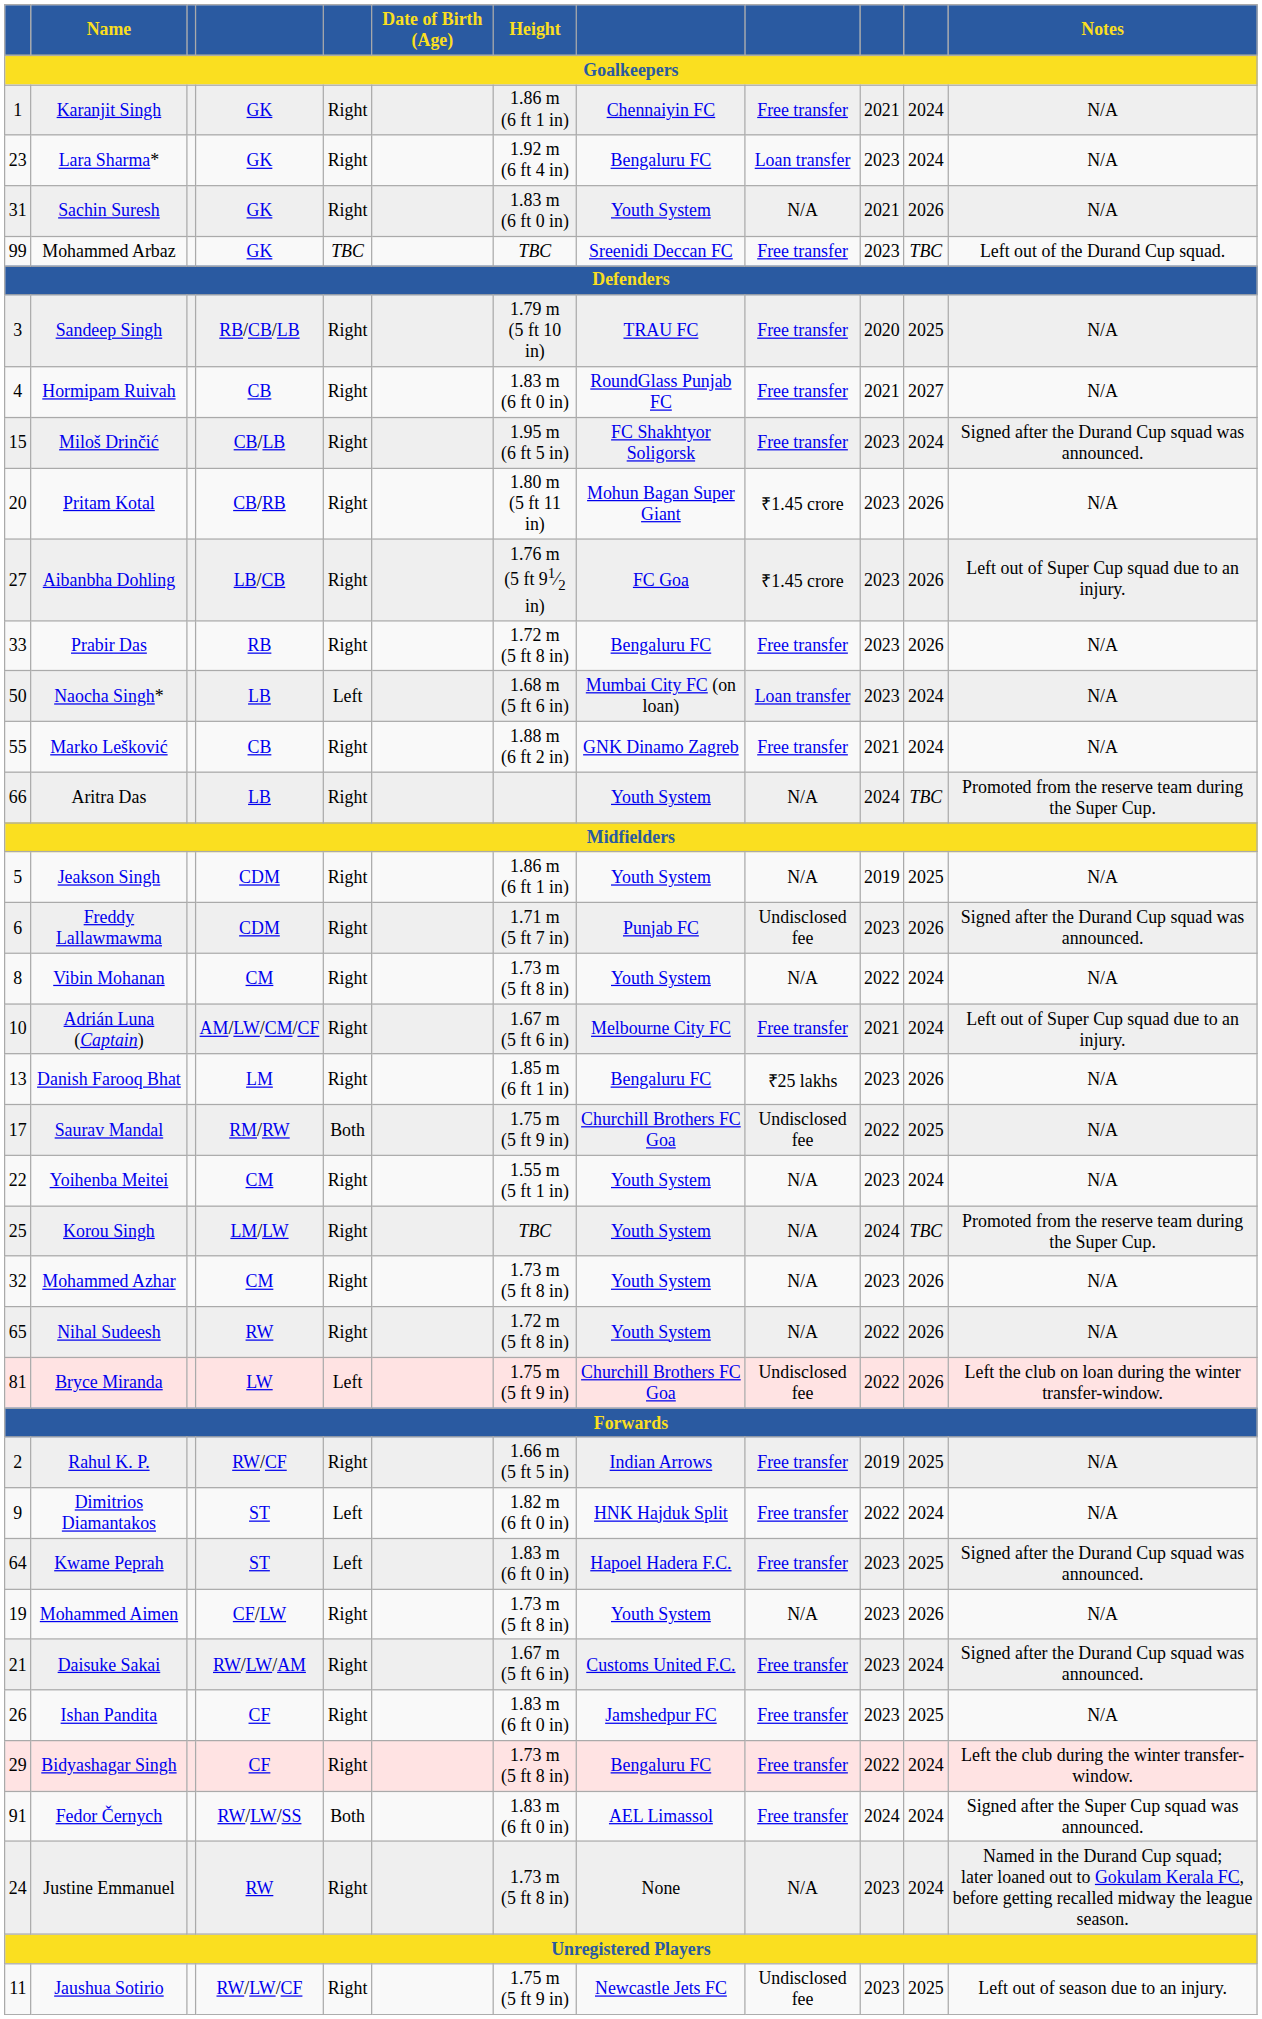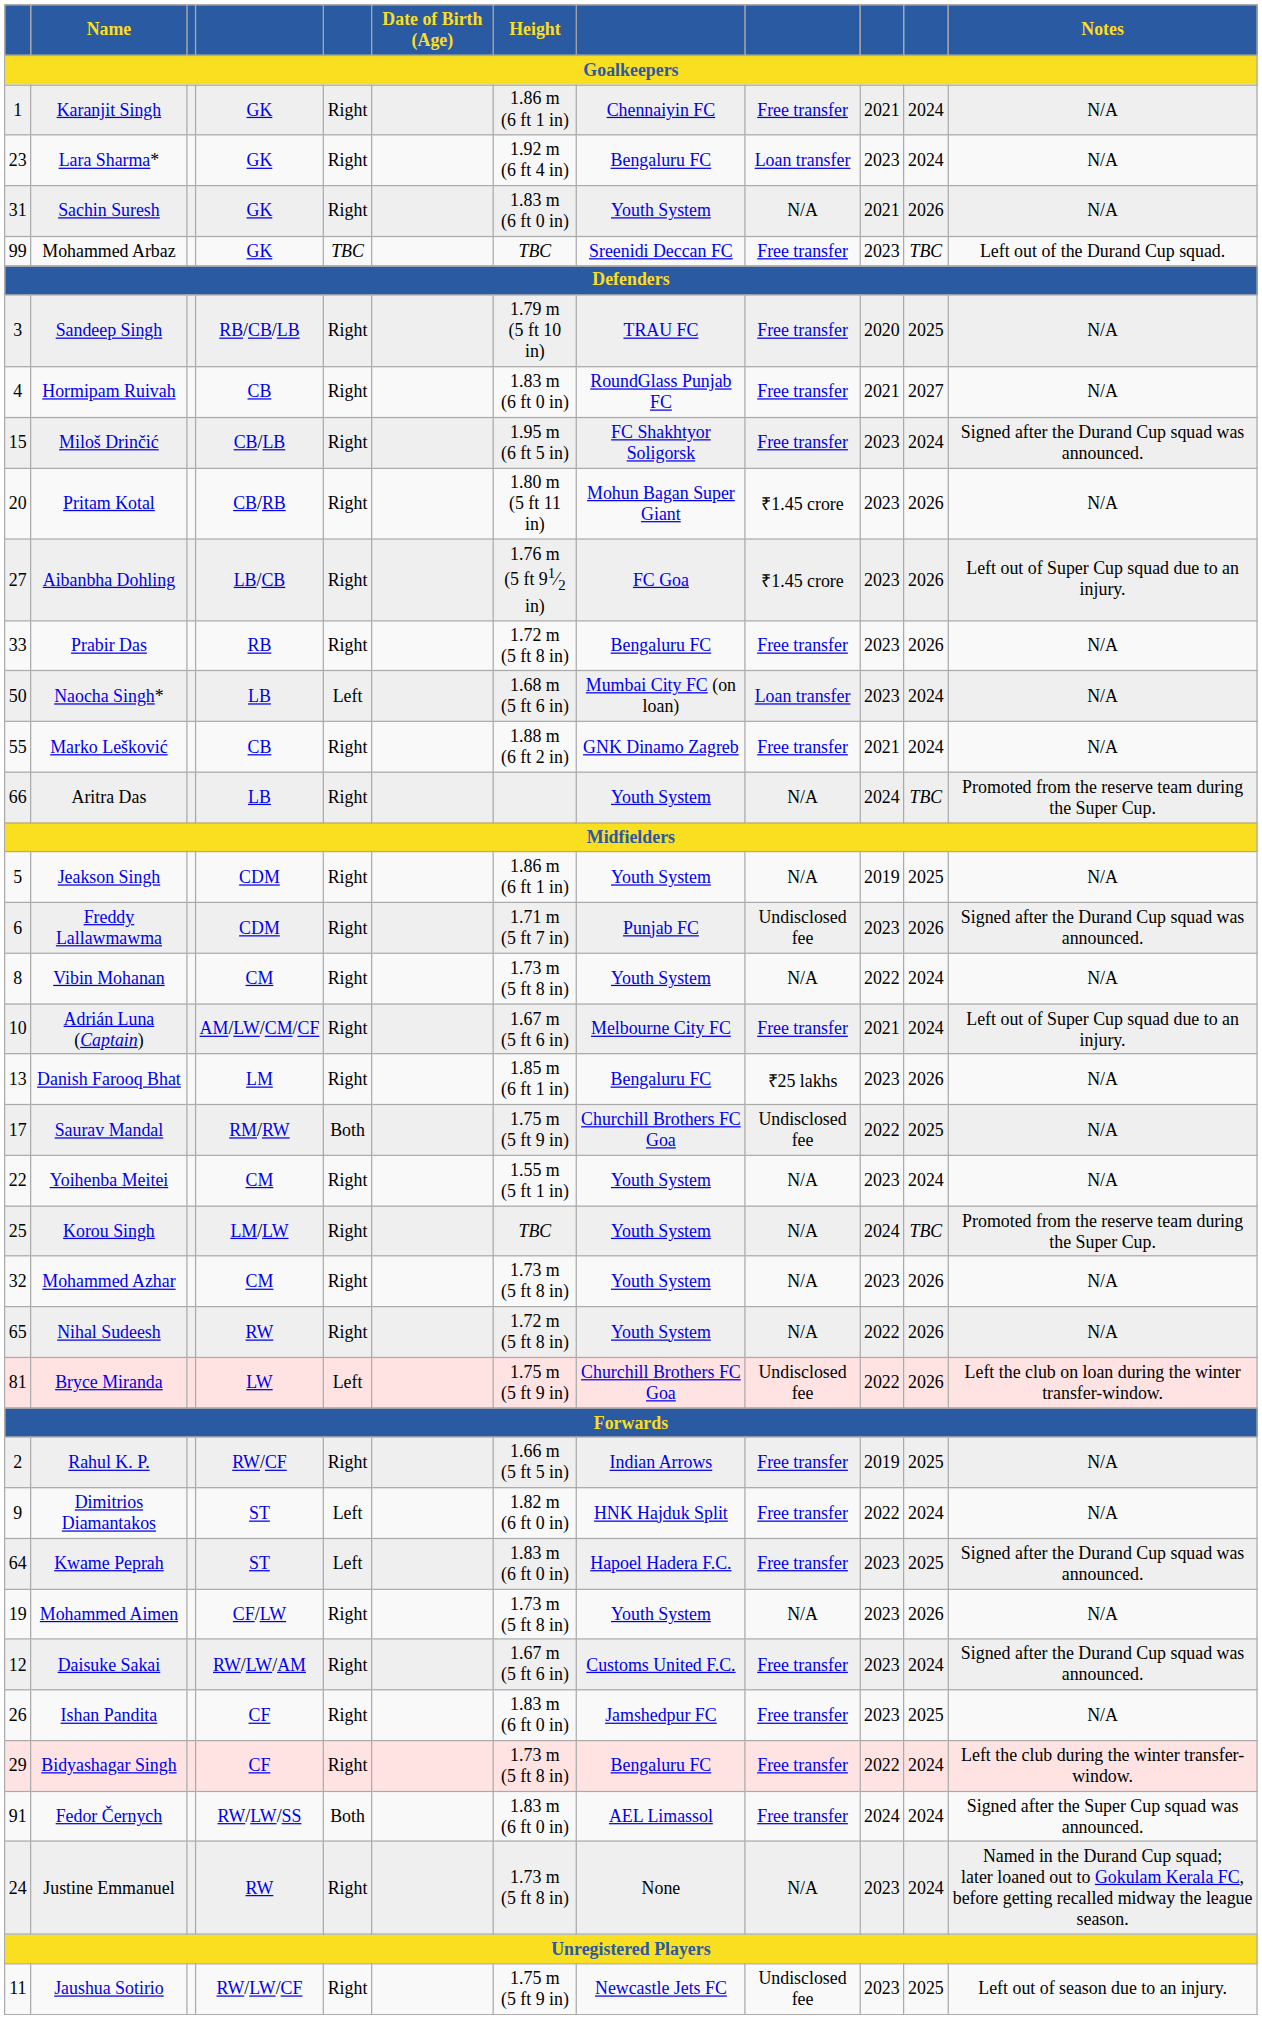Daisuke Sakai | column 1: 21 -> 12
